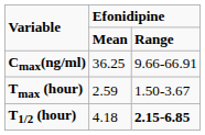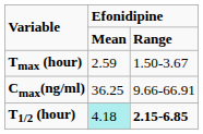rows swapped: Cmax(ng/ml) <-> Tmax (hour)
T1/2 (hour) | column 2: no background -> paleturquoise background
